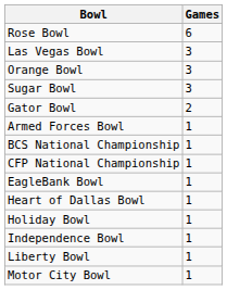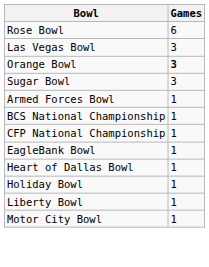Orange Bowl | Games: normal -> bold
- row: Gator Bowl | 2
- row: Independence Bowl | 1
